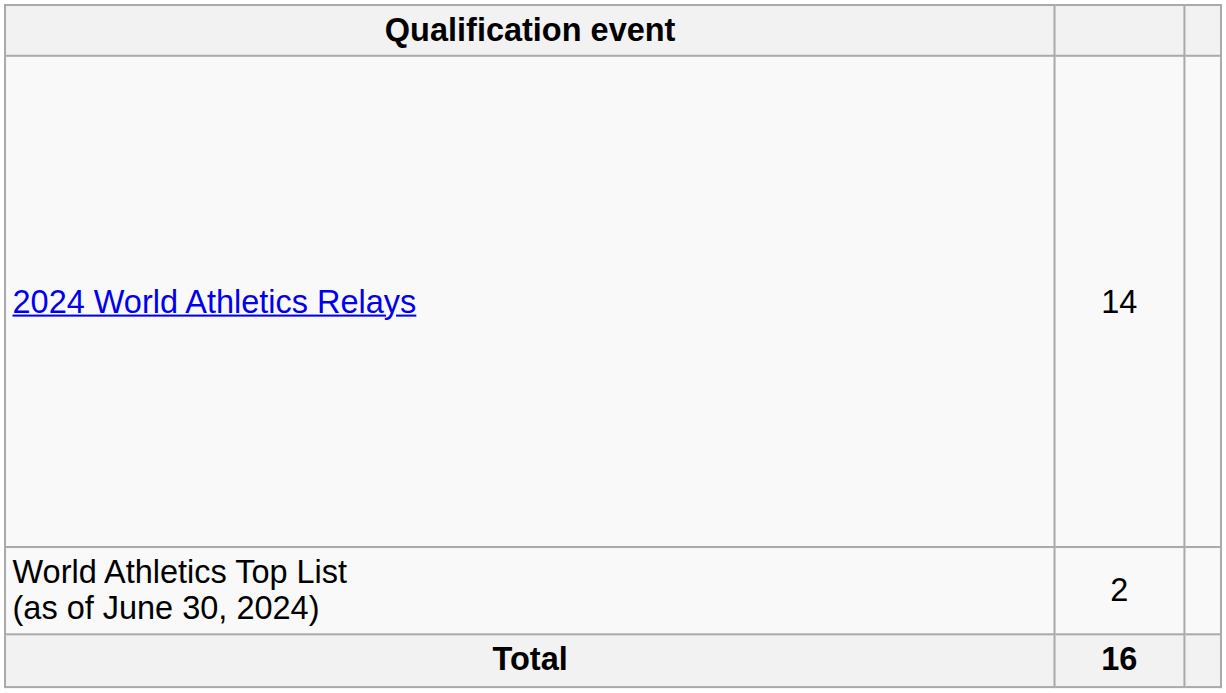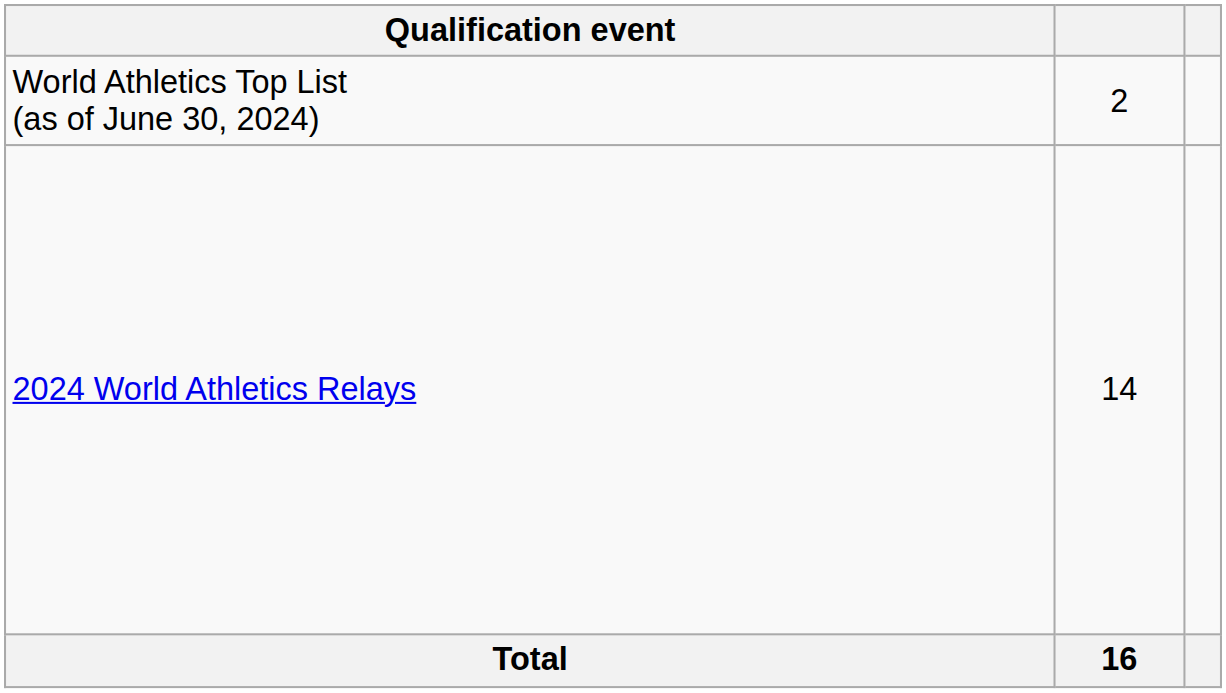rows swapped: 2024 World Athletics Relays <-> World Athletics Top List (as of June 30, 2024)
